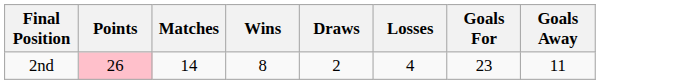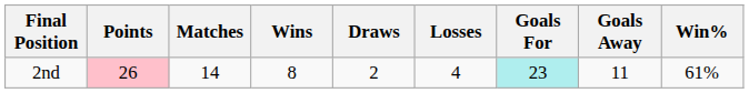+ column: Win% | 61%
2nd | Goals For: no background -> paleturquoise background
